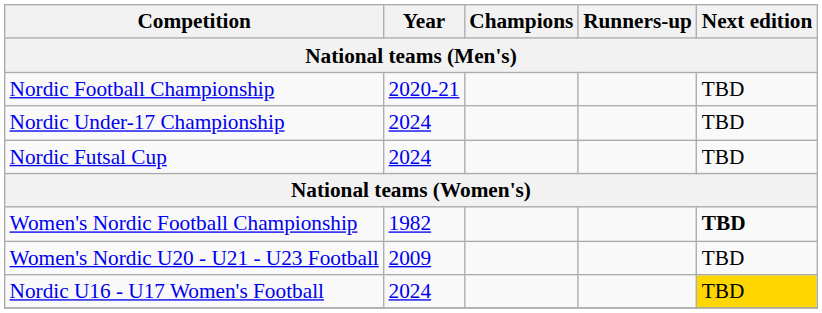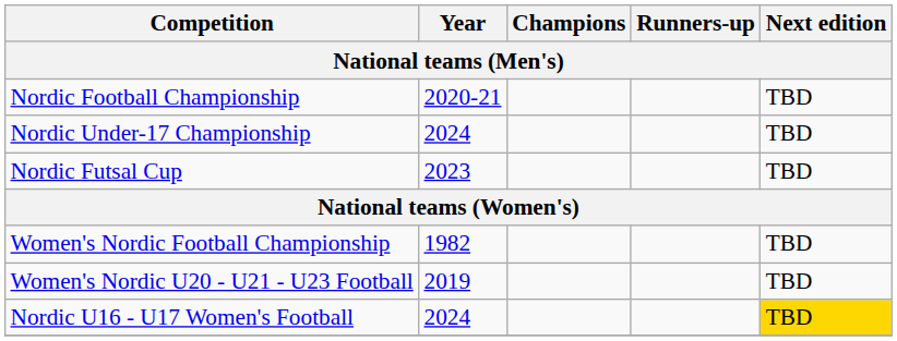Nordic Futsal Cup | Year: 2024 -> 2023
Women's Nordic Football Championship | Next edition: bold -> normal
Women's Nordic U20 - U21 - U23 Football | Year: 2009 -> 2019
